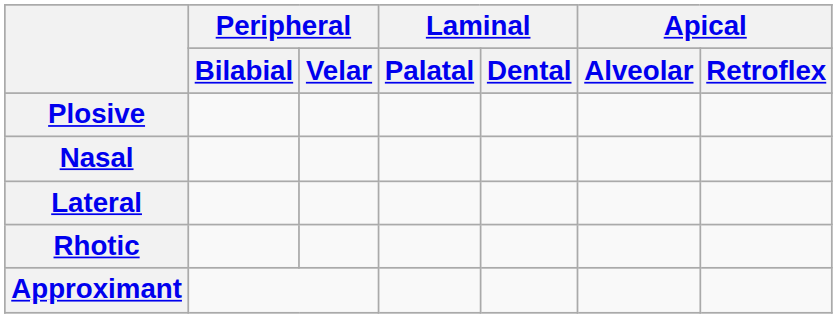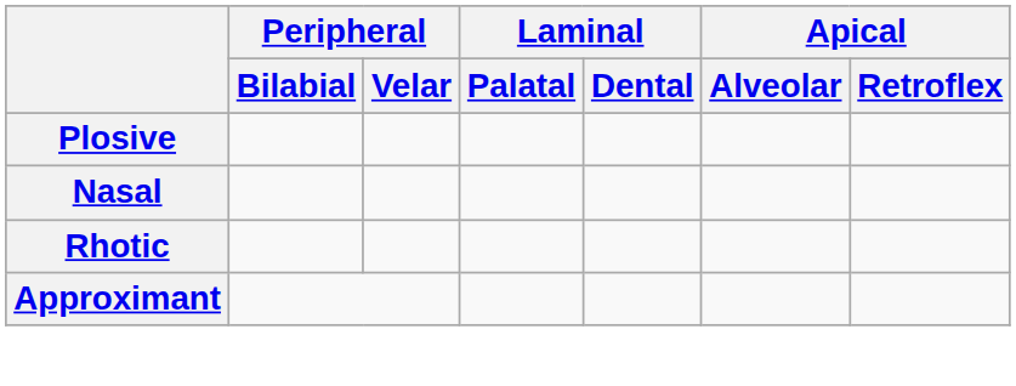- row: Lateral
